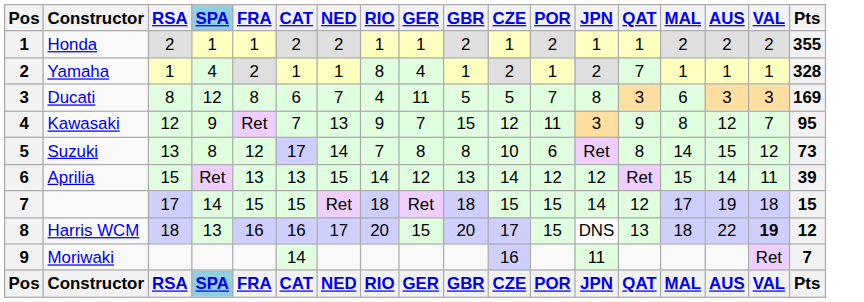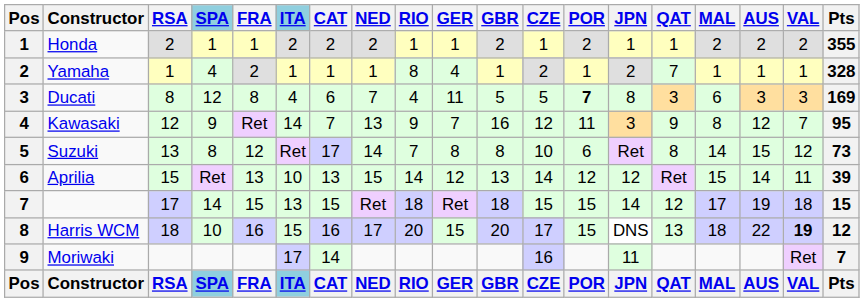+ column: ITA | 2 | 1 | 4 | 14 | Ret | 10 | 13 | 15 | 17 | ITA
Ducati | POR: normal -> bold
Kawasaki | GBR: 15 -> 16
Harris WCM | SPA: 13 -> 10
